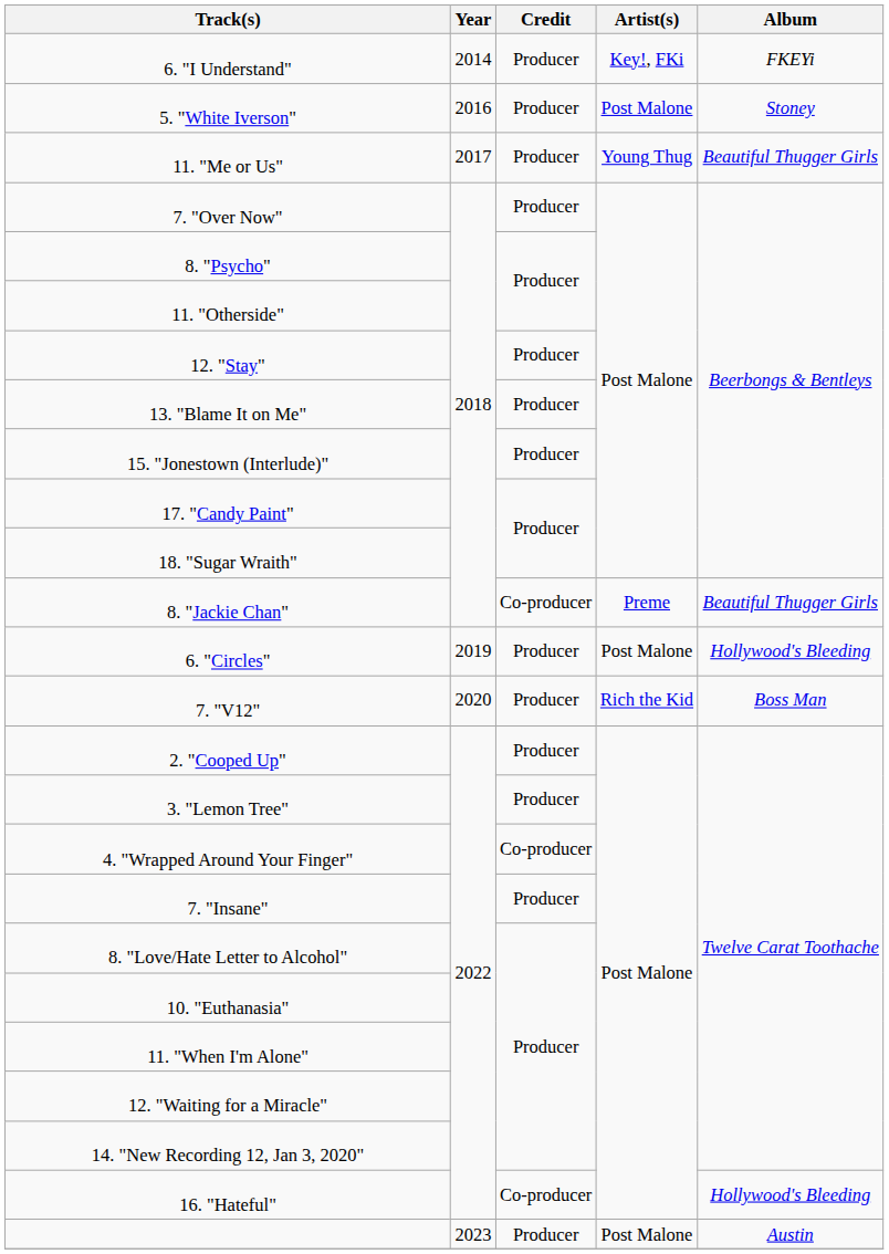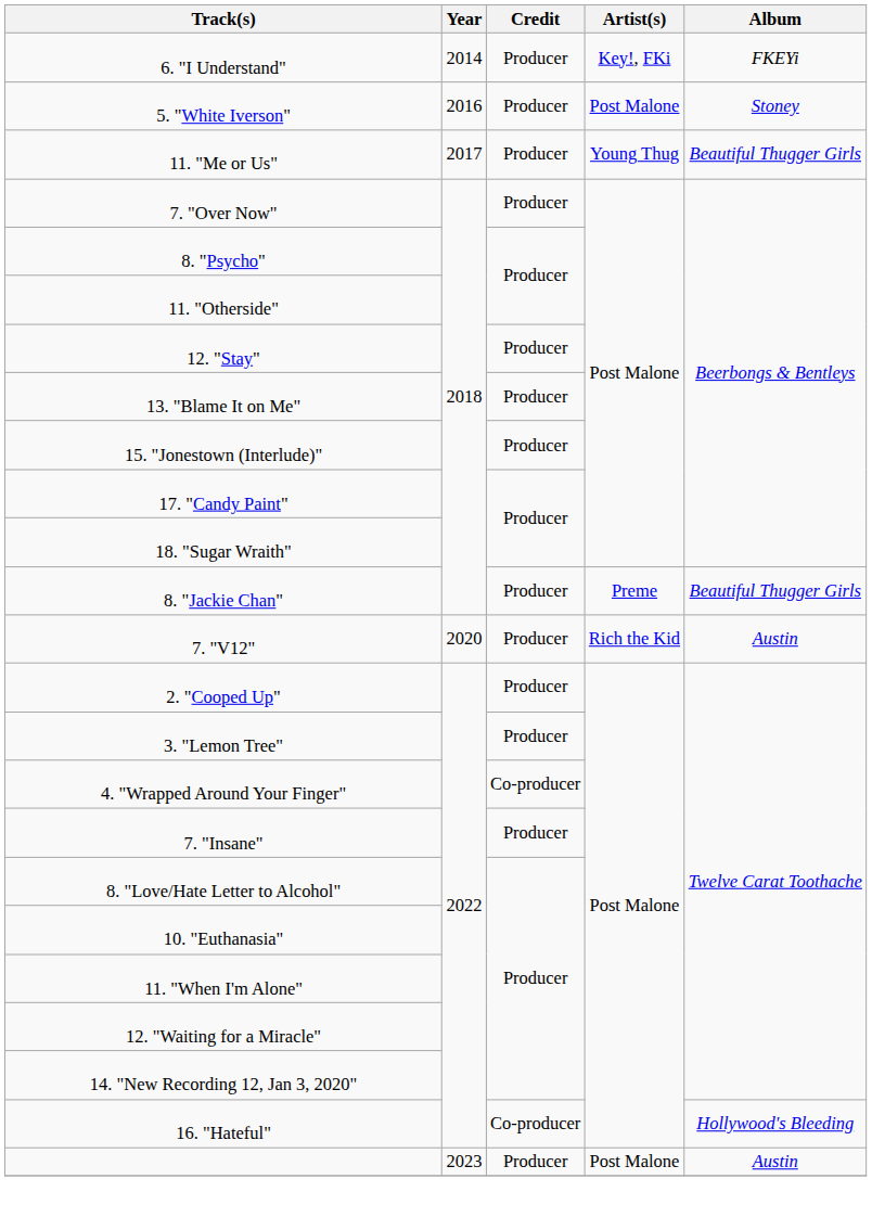8. "Jackie Chan" | Credit: Co-producer -> Producer
- row: 6. "Circles" | 2019 | Producer | Post Malone | Hollywood's Bleeding
7. "V12" | Album: Boss Man -> Austin
